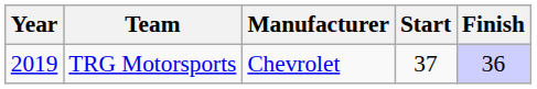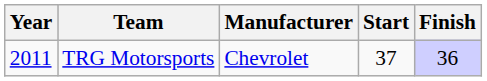TRG Motorsports | Year: 2019 -> 2011
